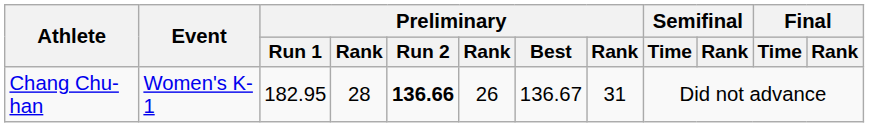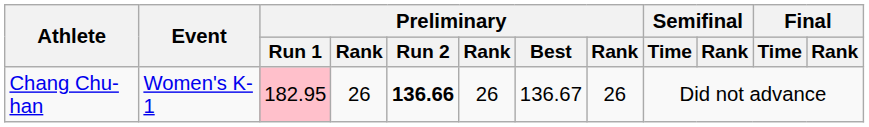Chang Chu-han | Preliminary / Run 1: no background -> pink background
Chang Chu-han | column 4: 28 -> 26
Chang Chu-han | column 8: 31 -> 26
